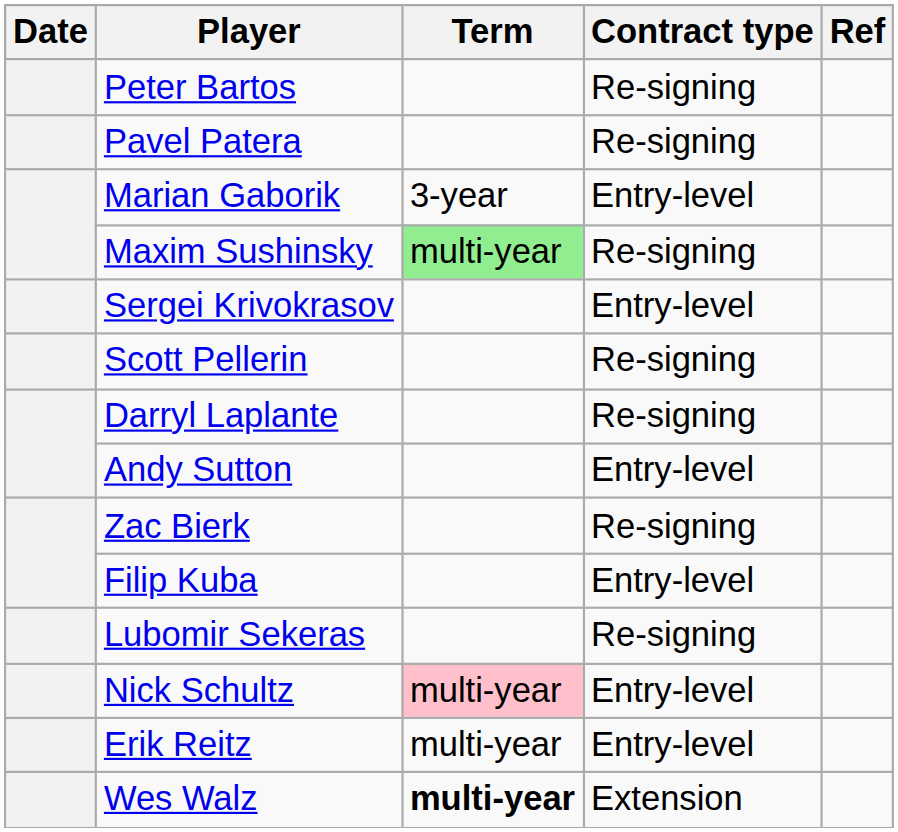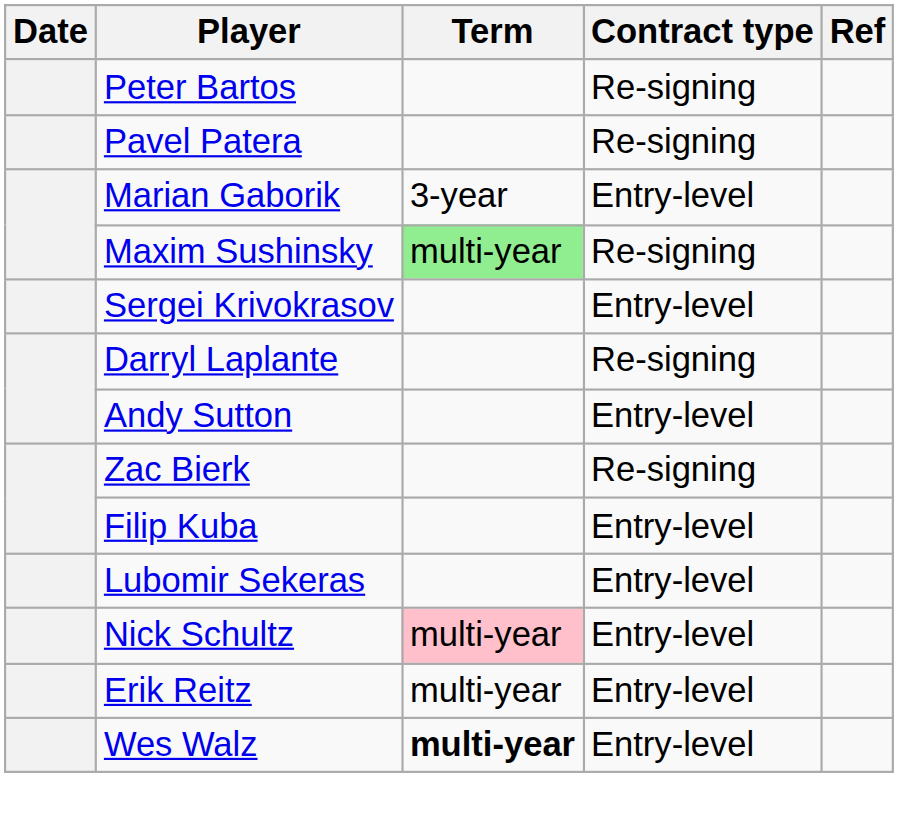- row: Scott Pellerin | Re-signing
Lubomir Sekeras | Contract type: Re-signing -> Entry-level
Wes Walz | Contract type: Extension -> Entry-level
